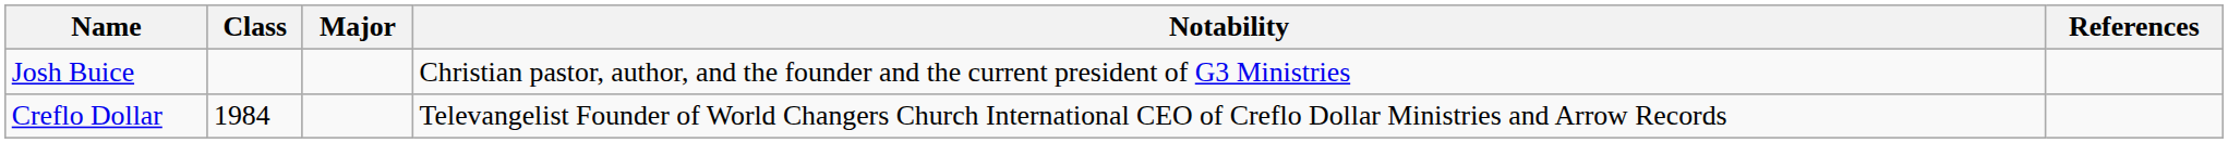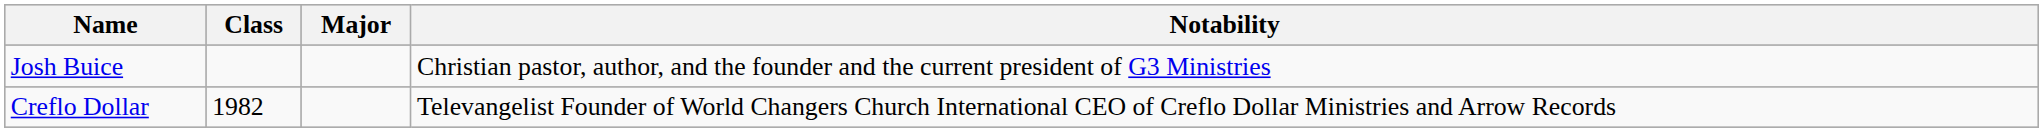- column: References
Creflo Dollar | Class: 1984 -> 1982
